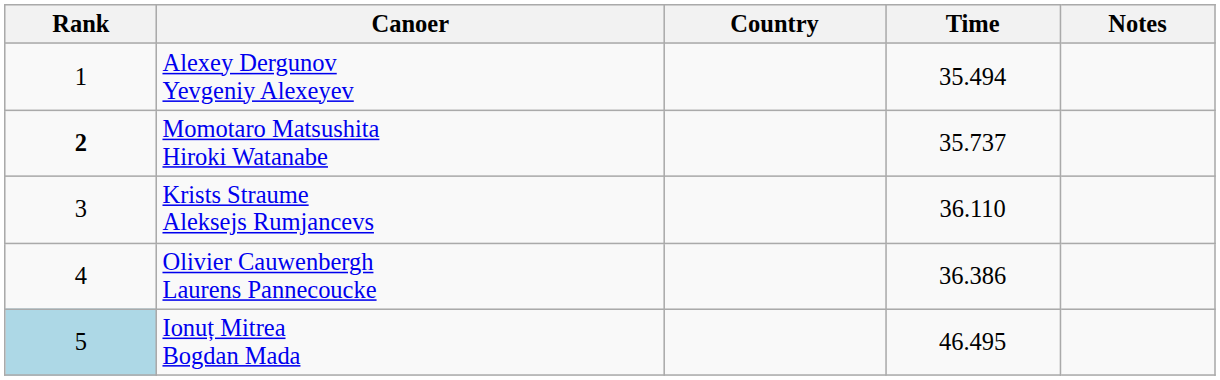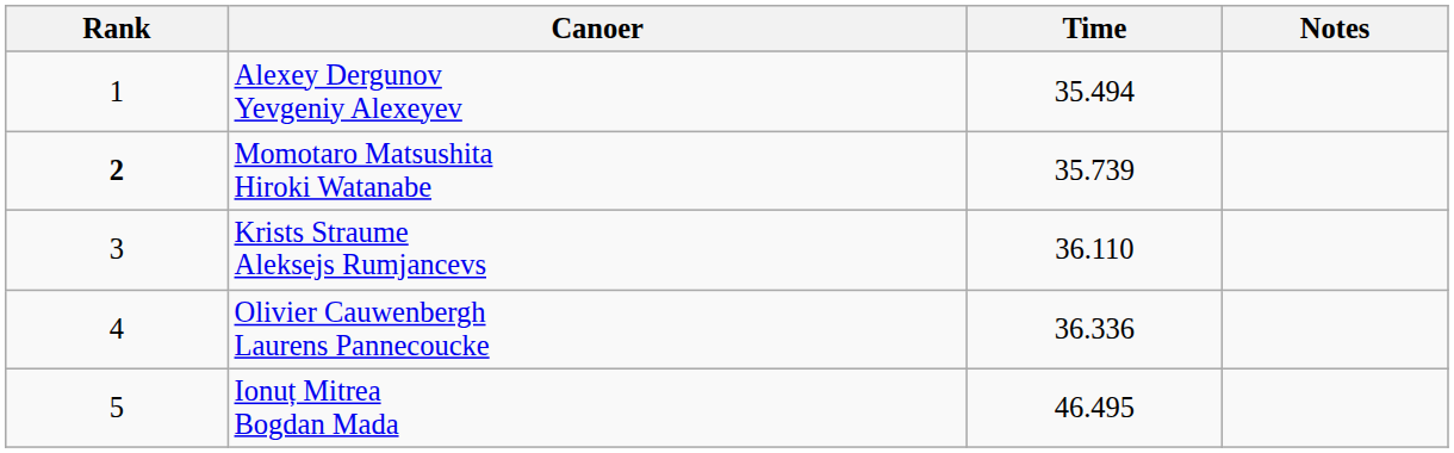- column: Country
Momotaro Matsushita Hiroki Watanabe | Time: 35.737 -> 35.739
Olivier Cauwenbergh Laurens Pannecoucke | Time: 36.386 -> 36.336
Ionuț Mitrea Bogdan Mada | Rank: lightblue background -> no background
